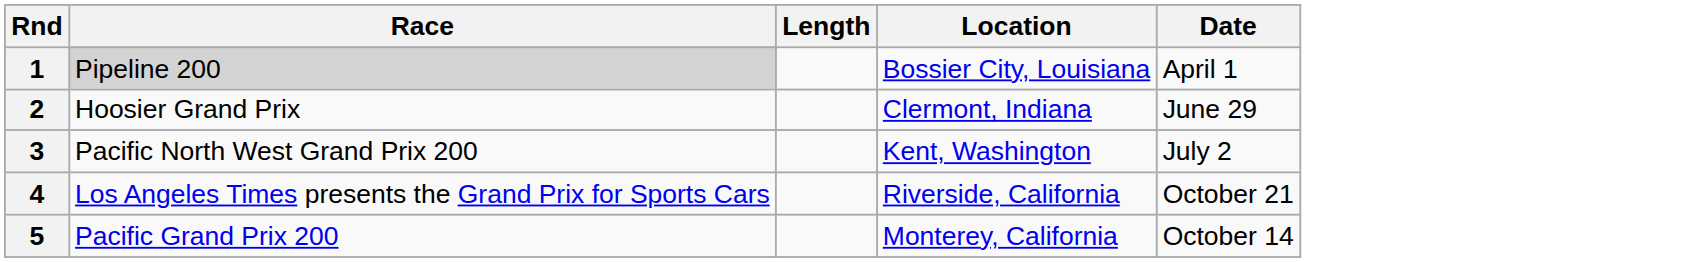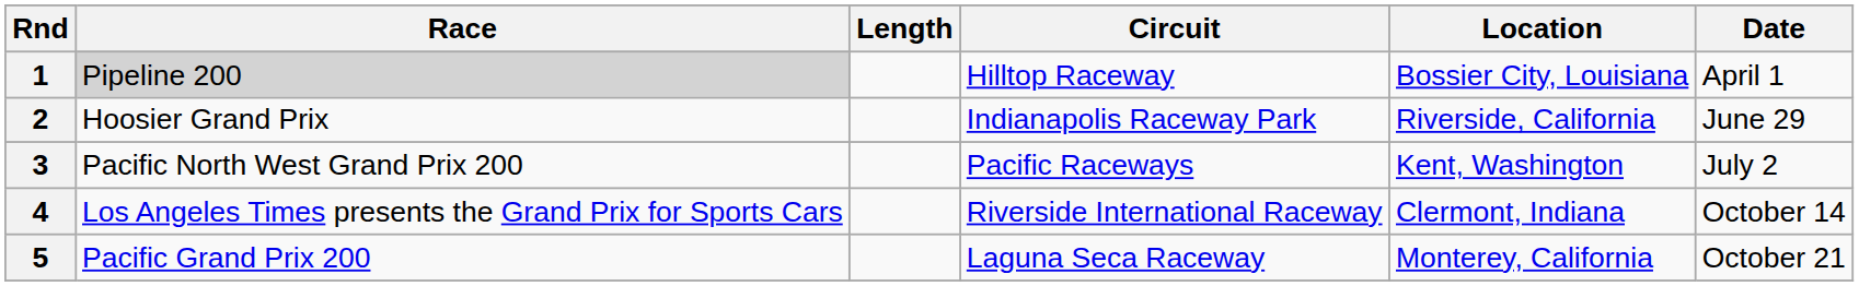+ column: Circuit | Hilltop Raceway | Indianapolis Raceway Park | Pacific Raceways | Riverside International Raceway | Laguna Seca Raceway
2 | Location: Clermont, Indiana -> Riverside, California
4 | Location: Riverside, California -> Clermont, Indiana
4 | Date: October 21 -> October 14
5 | Date: October 14 -> October 21
